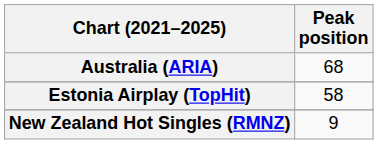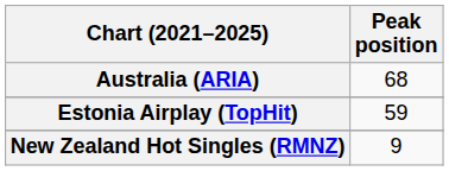Estonia Airplay (TopHit) | Peak position: 58 -> 59
